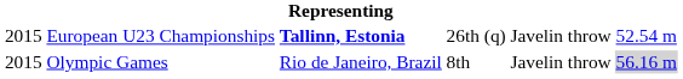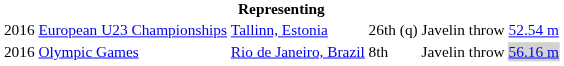European U23 Championships | column 1: 2015 -> 2016
European U23 Championships | column 3: bold -> normal
Olympic Games | column 1: 2015 -> 2016
